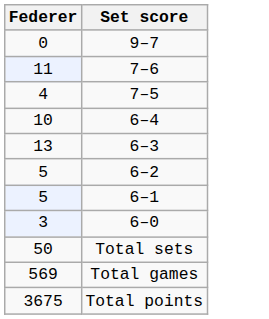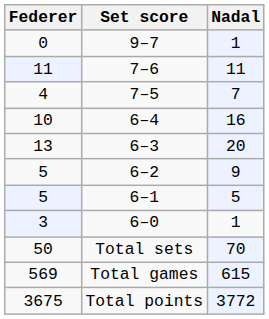+ column: Nadal | 1 | 11 | 7 | 16 | 20 | 9 | 5 | 1 | 70 | 615 | 3772
